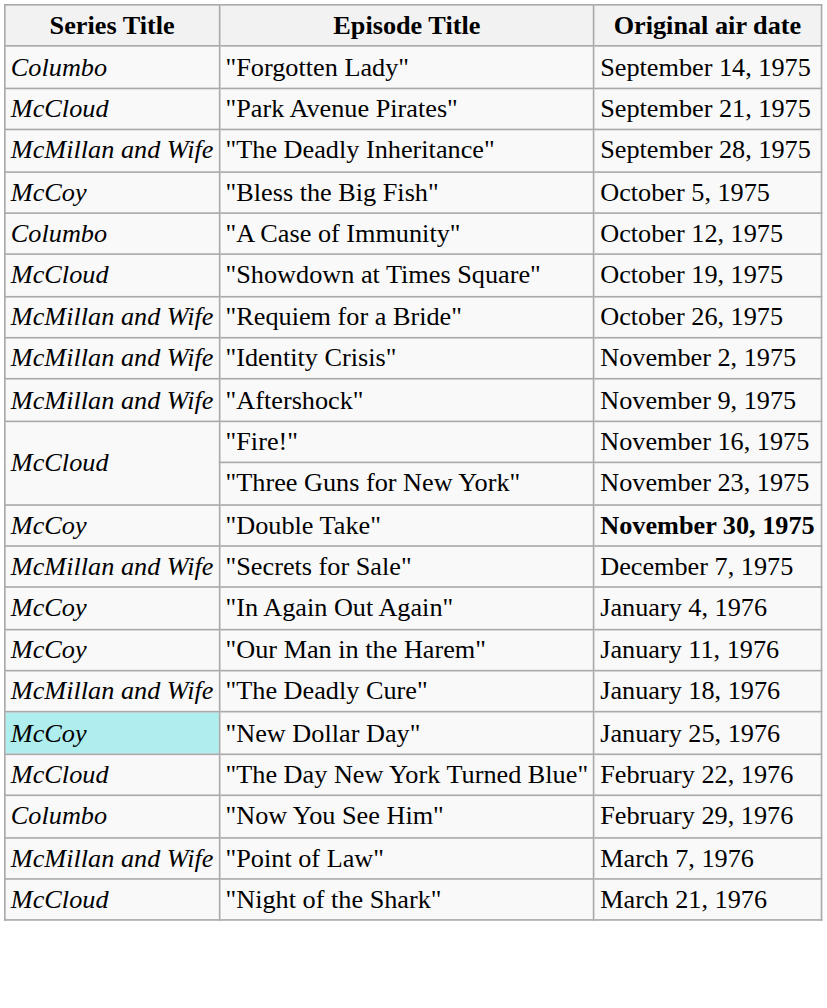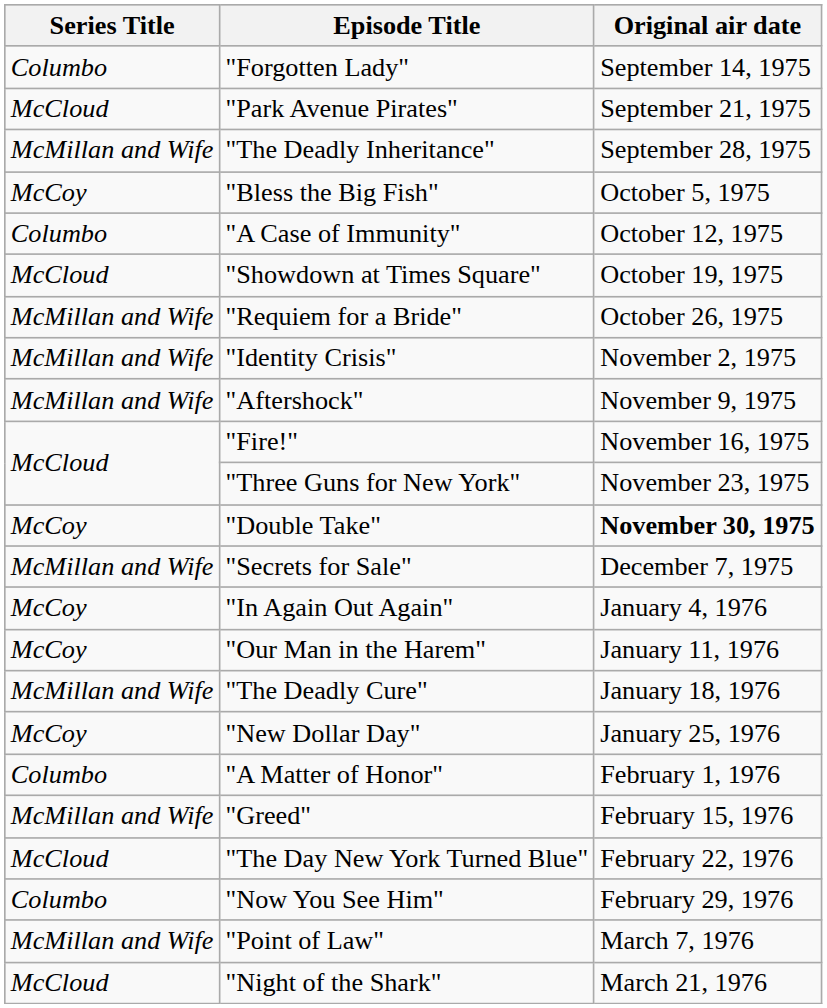"New Dollar Day" | Series Title: paleturquoise background -> no background
+ row: Columbo | "A Matter of Honor" | February 1, 1976
+ row: McMillan and Wife | "Greed" | February 15, 1976
